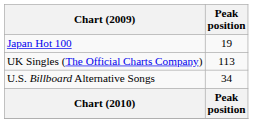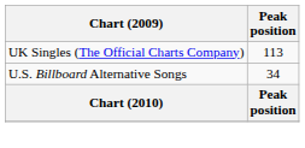- row: Japan Hot 100 | 19
